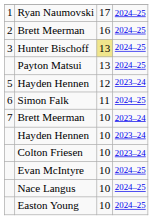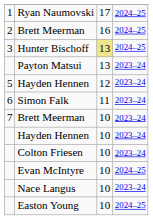Payton Matsui | column 4: 2024–25 -> 2023–24
Simon Falk | column 4: 2024–25 -> 2023–24
Nace Langus | column 4: 2024–25 -> 2023–24
